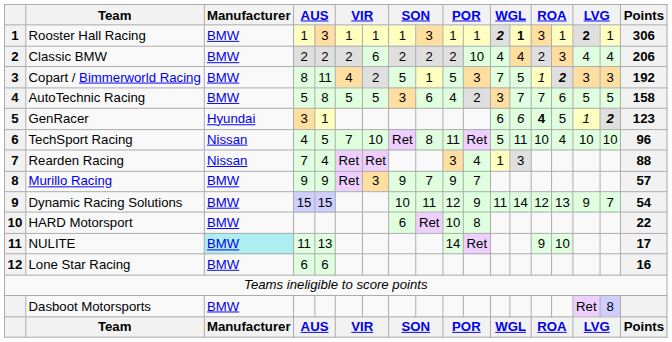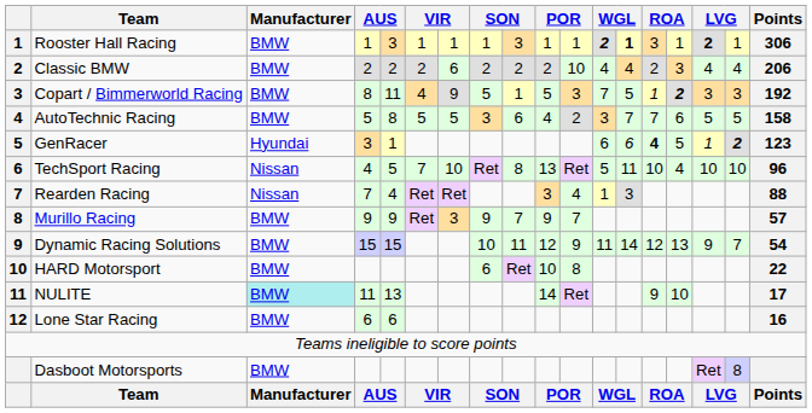Copart / Bimmerworld Racing | column 7: 2 -> 9
TechSport Racing | column 10: 11 -> 13
